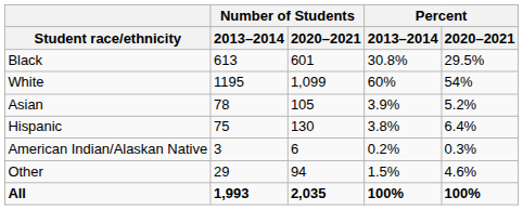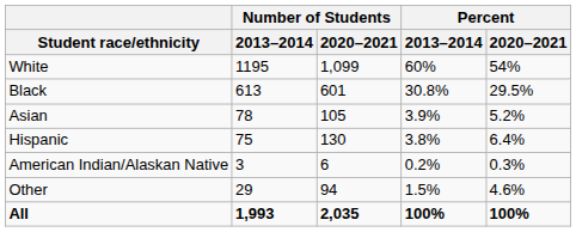rows swapped: White <-> Black
